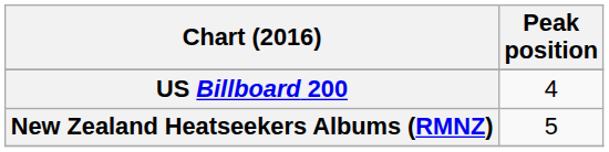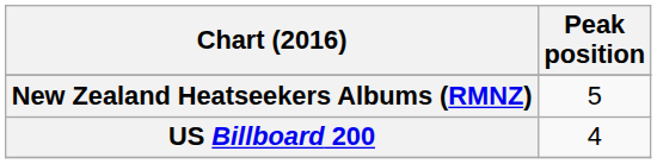rows swapped: New Zealand Heatseekers Albums (RMNZ) <-> US Billboard 200
